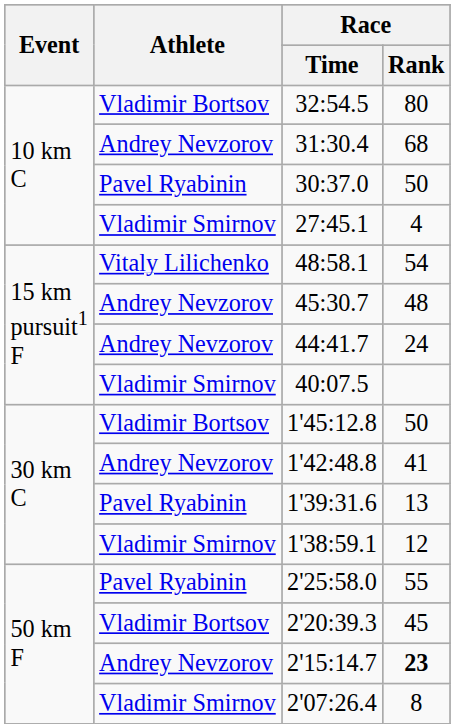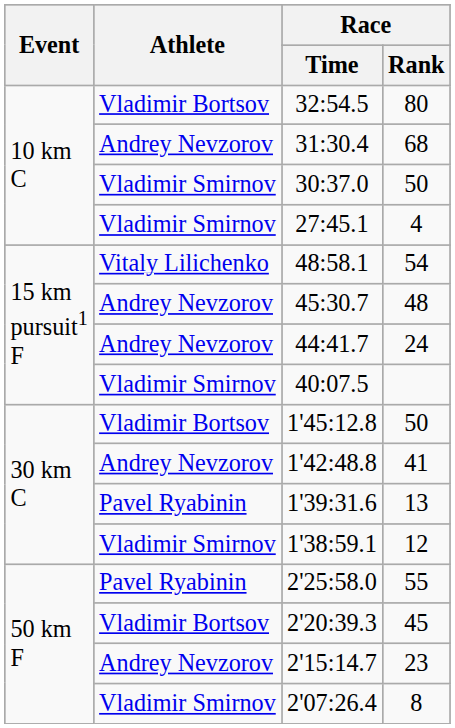30:37.0 | Athlete: Pavel Ryabinin -> Vladimir Smirnov
2'15:14.7 | Race / Rank: bold -> normal
